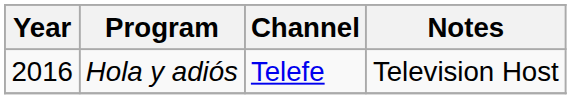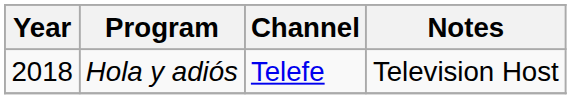Hola y adiós | Year: 2016 -> 2018
